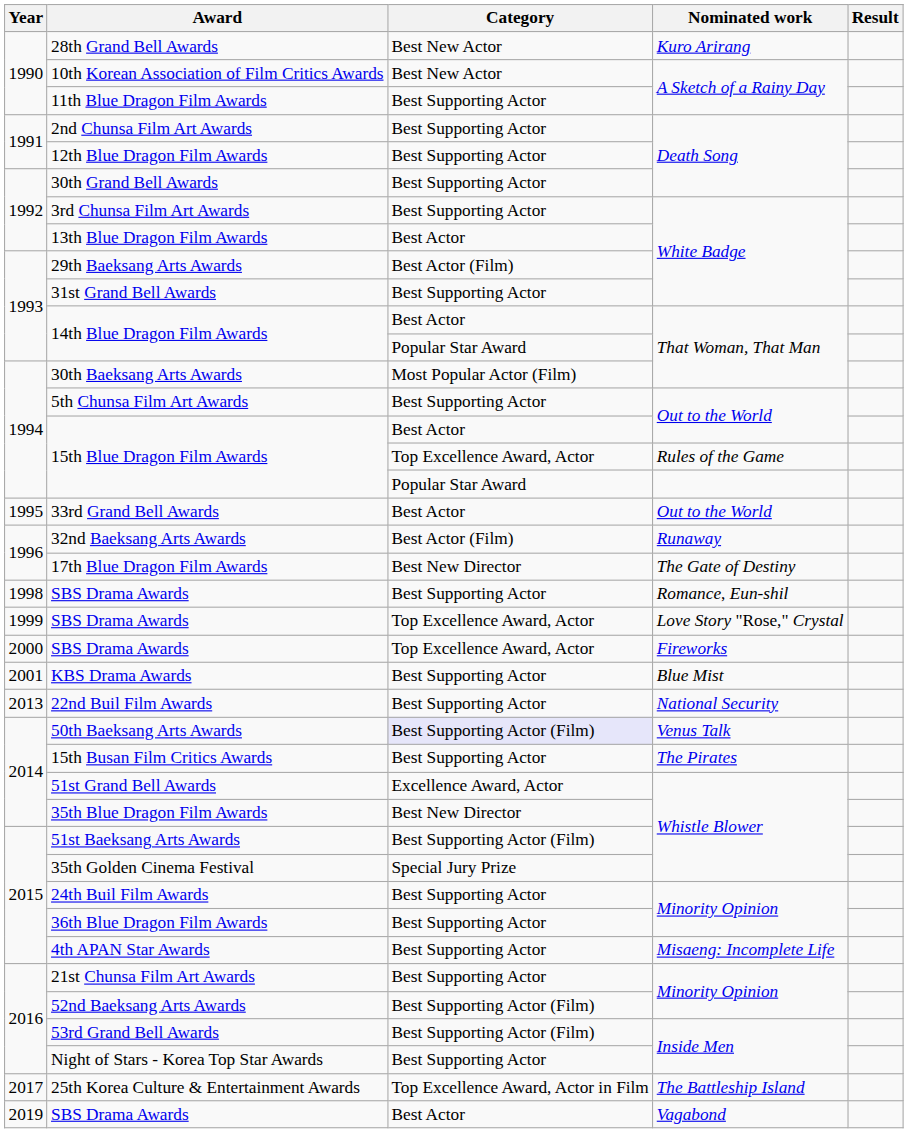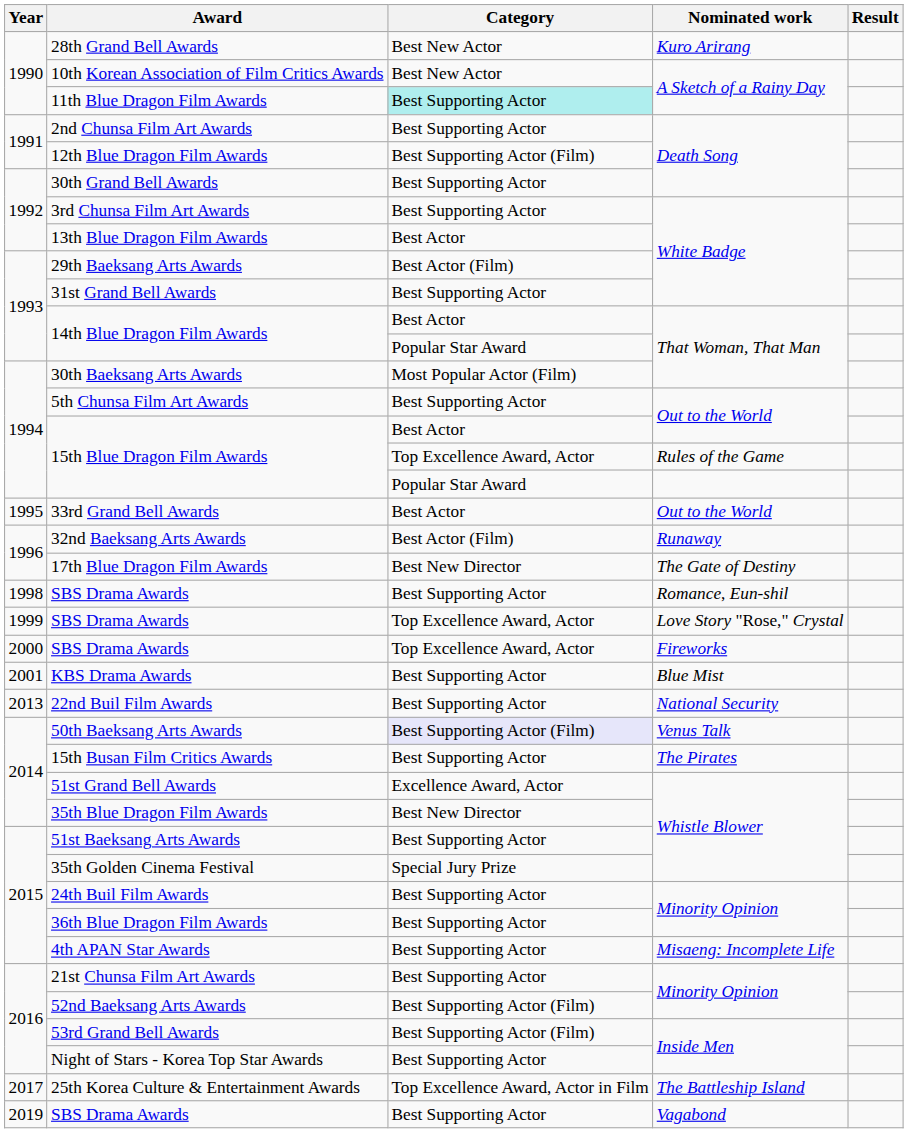11th Blue Dragon Film Awards | Category: no background -> paleturquoise background
12th Blue Dragon Film Awards | Category: Best Supporting Actor -> Best Supporting Actor (Film)
51st Baeksang Arts Awards | Category: Best Supporting Actor (Film) -> Best Supporting Actor
SBS Drama Awards / Vagabond | Category: Best Actor -> Best Supporting Actor
